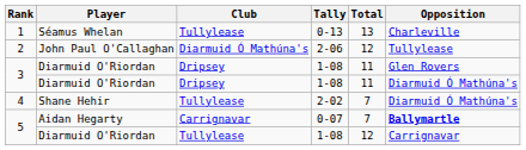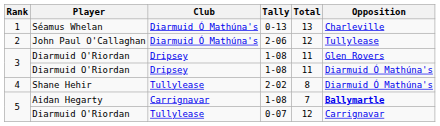1 | Club: Tullylease -> Diarmuid Ó Mathúna's
4 | Total: 7 -> 8
5 / Aidan Hegarty | Tally: 0-07 -> 1-08
5 / Diarmuid O'Riordan | Tally: 1-08 -> 0-07
